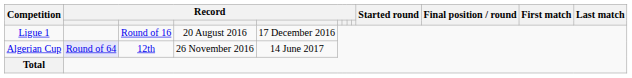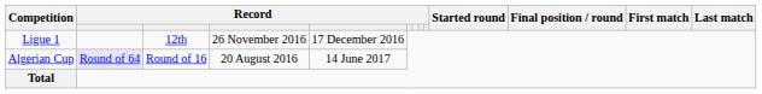Ligue 1 | column 3: Round of 16 -> 12th
Ligue 1 | column 4: 20 August 2016 -> 26 November 2016
Algerian Cup | column 3: 12th -> Round of 16
Algerian Cup | column 4: 26 November 2016 -> 20 August 2016
